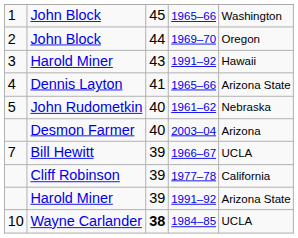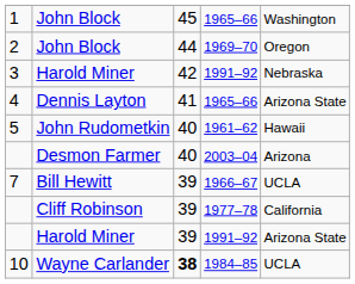3 | column 3: 43 -> 42
3 | column 5: Hawaii -> Nebraska
5 | column 5: Nebraska -> Hawaii
